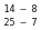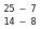rows swapped: 25 – 7 <-> 14 – 8
